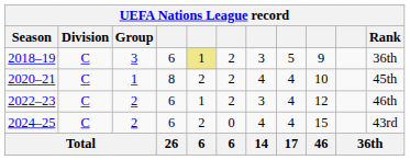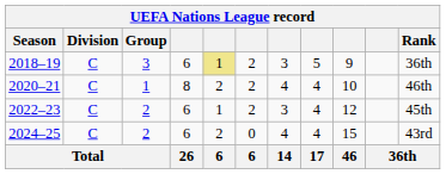2020–21 | Rank: 45th -> 46th
2022–23 | Rank: 46th -> 45th
